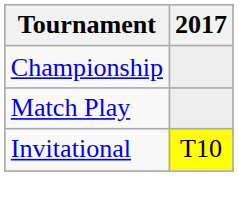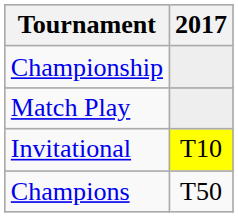+ row: Champions | T50
